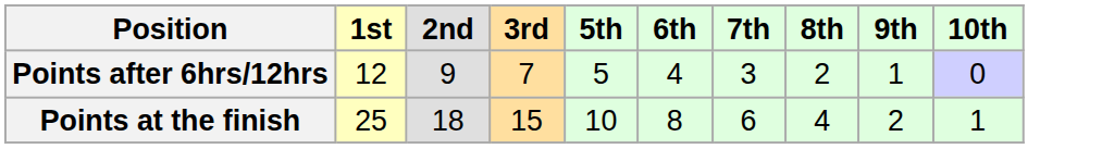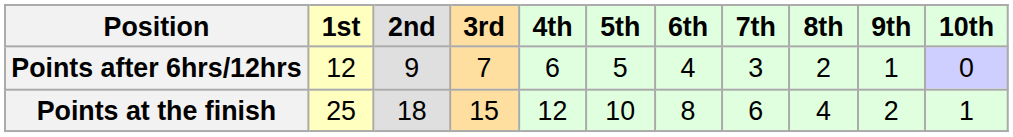+ column: 4th | 6 | 12
